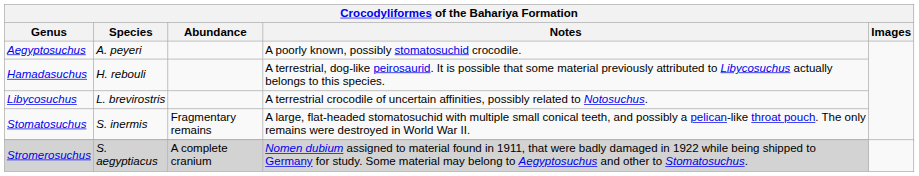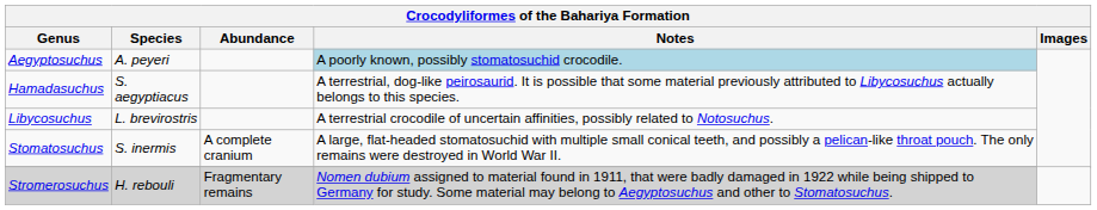Aegyptosuchus | Notes: no background -> lightblue background
Hamadasuchus | Species: H. rebouli -> S. aegyptiacus
Stomatosuchus | Abundance: Fragmentary remains -> A complete cranium
Stromerosuchus | Species: S. aegyptiacus -> H. rebouli
Stromerosuchus | Abundance: A complete cranium -> Fragmentary remains
